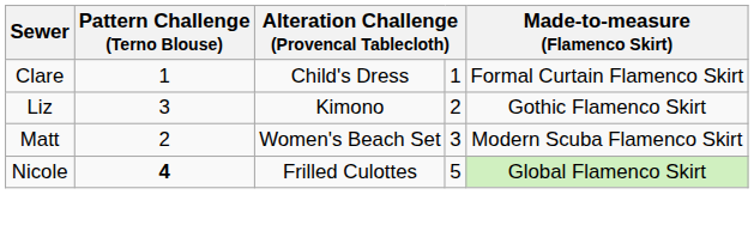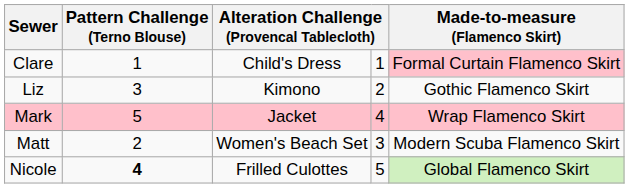Clare | Made-to-measure (Flamenco Skirt): no background -> pink background
+ row: Mark | 5 | Jacket | 4 | Wrap Flamenco Skirt
